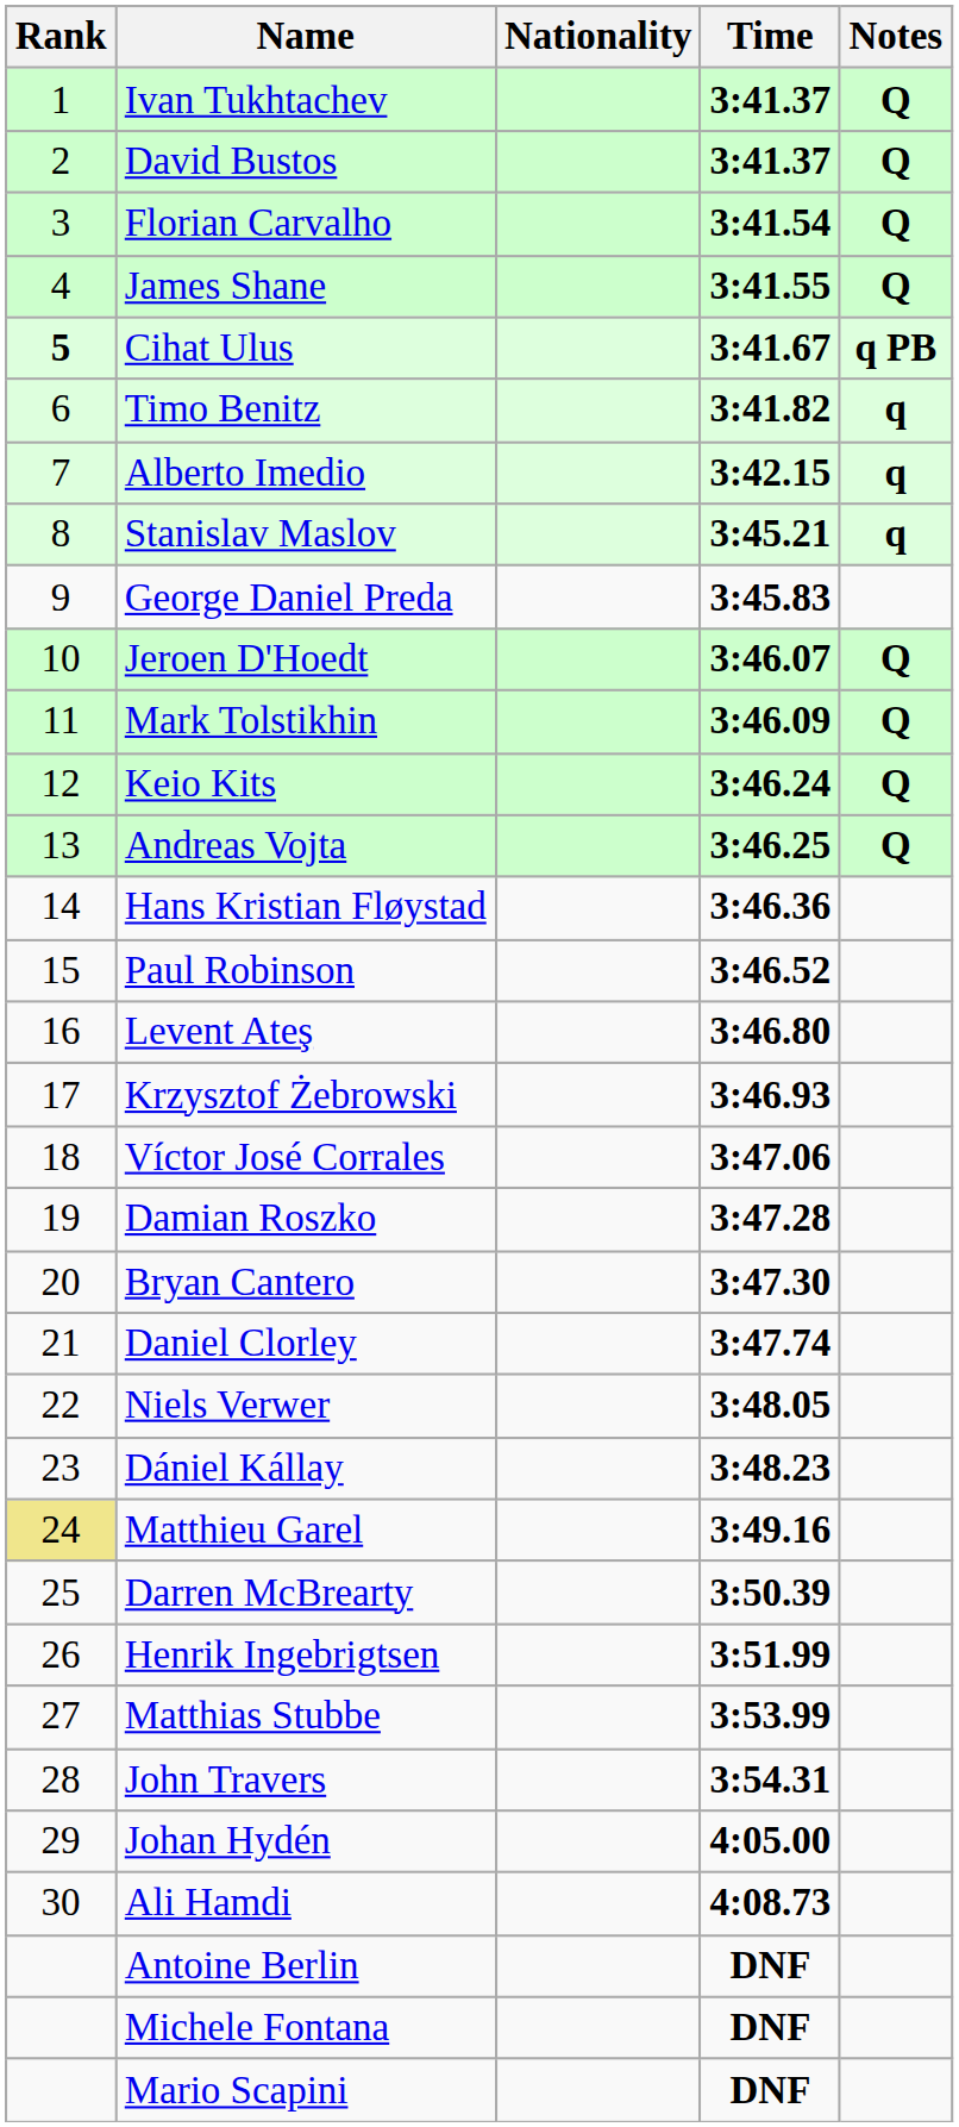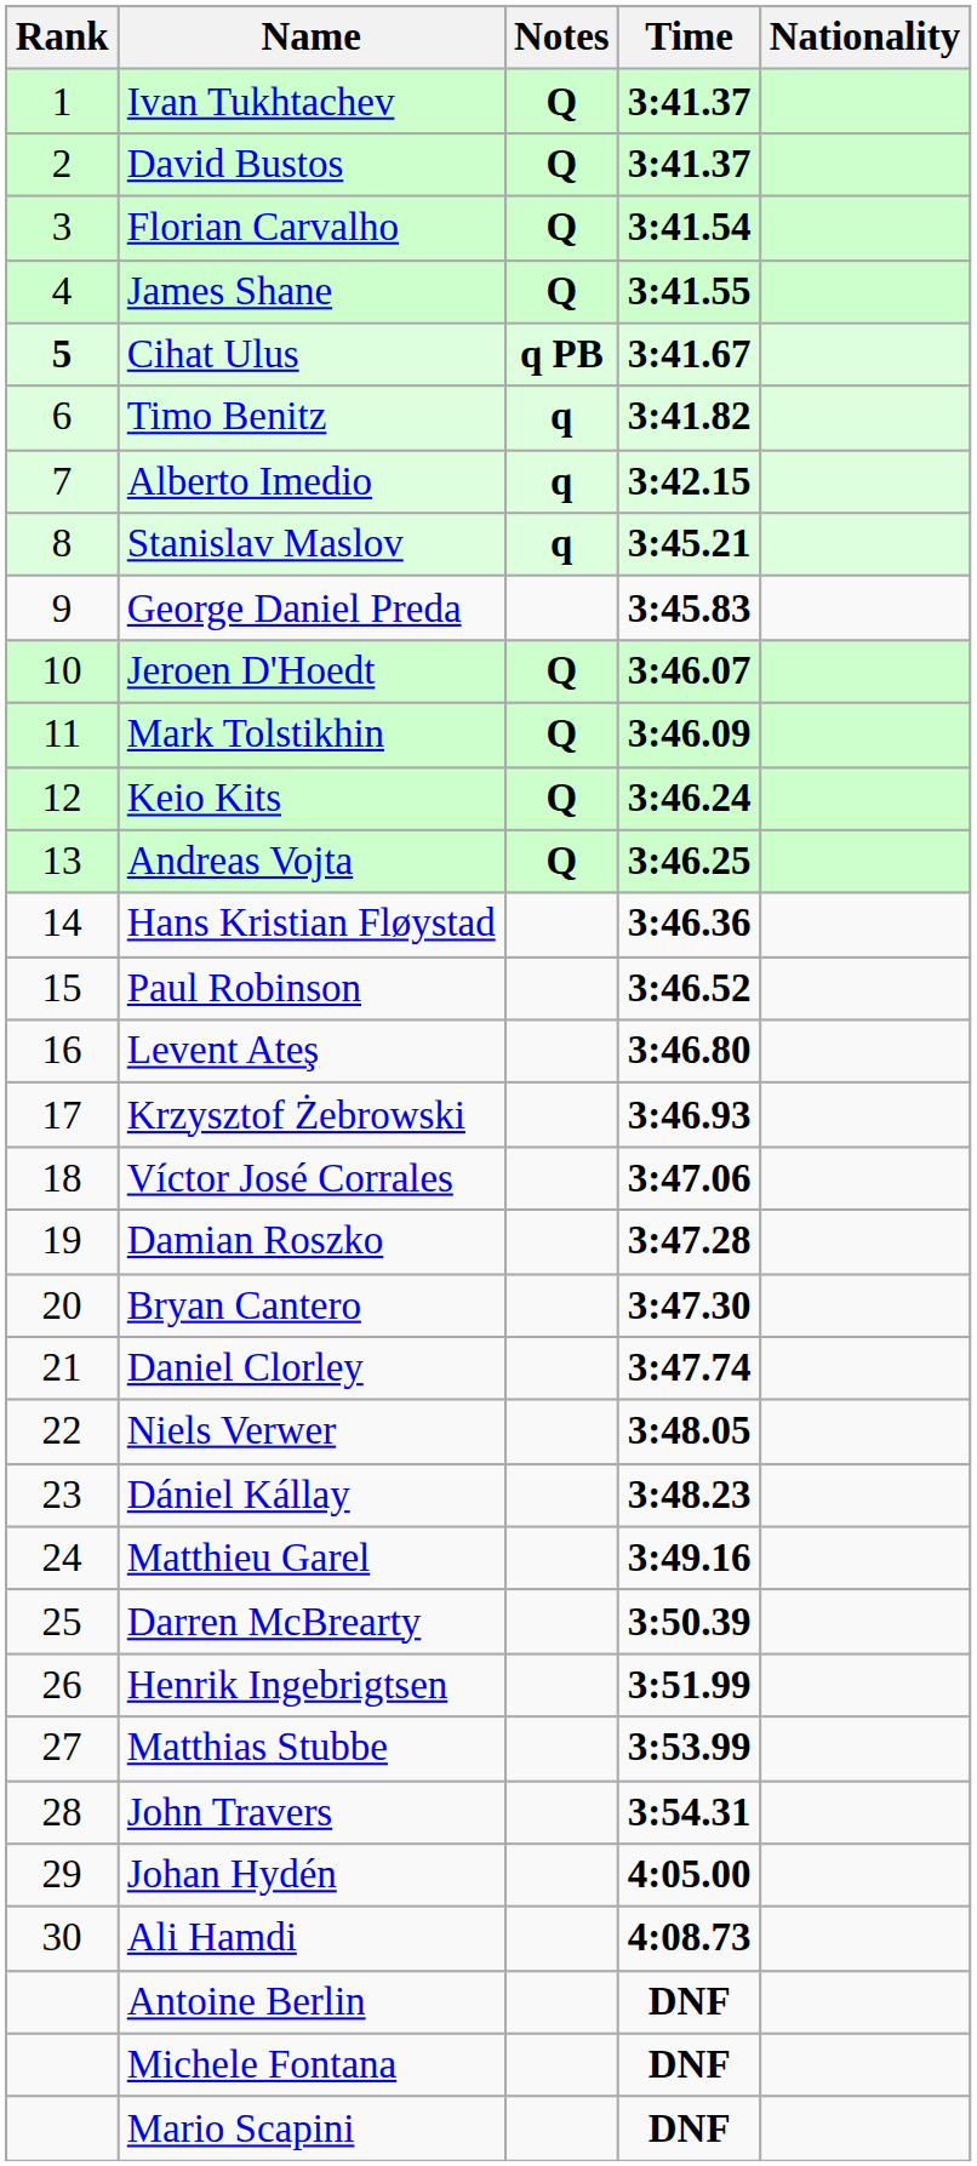columns swapped: Nationality <-> Notes
Matthieu Garel | Rank: khaki background -> no background
